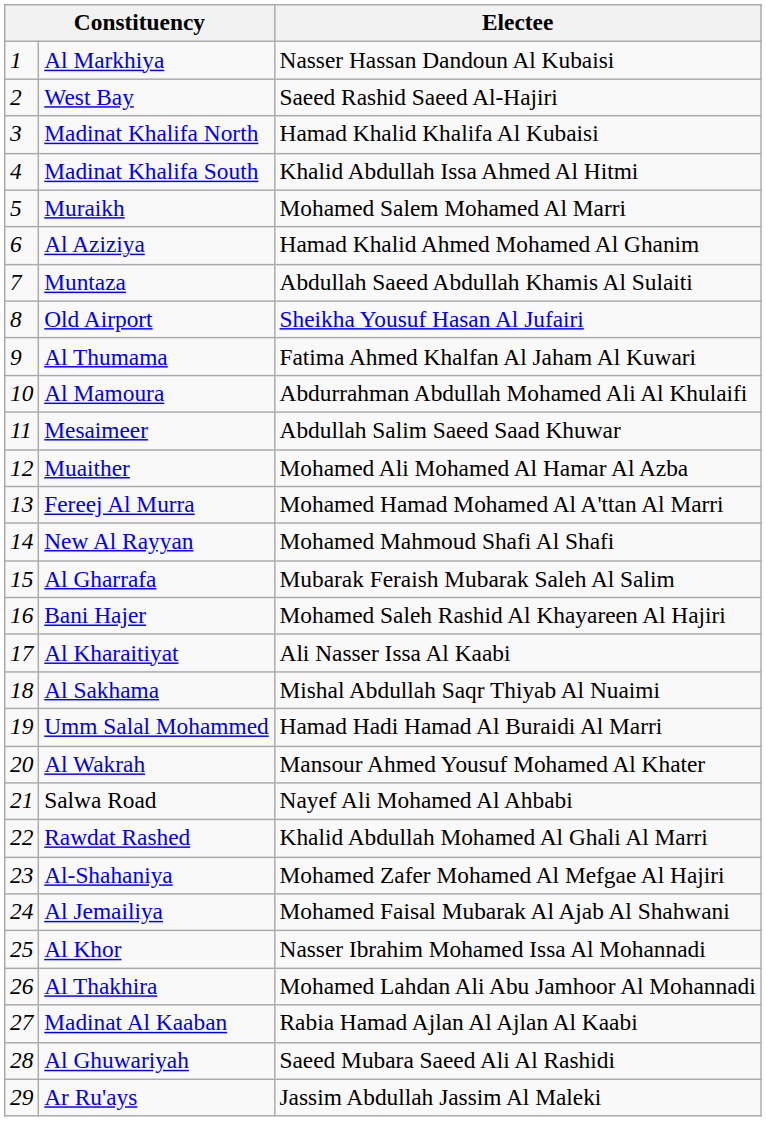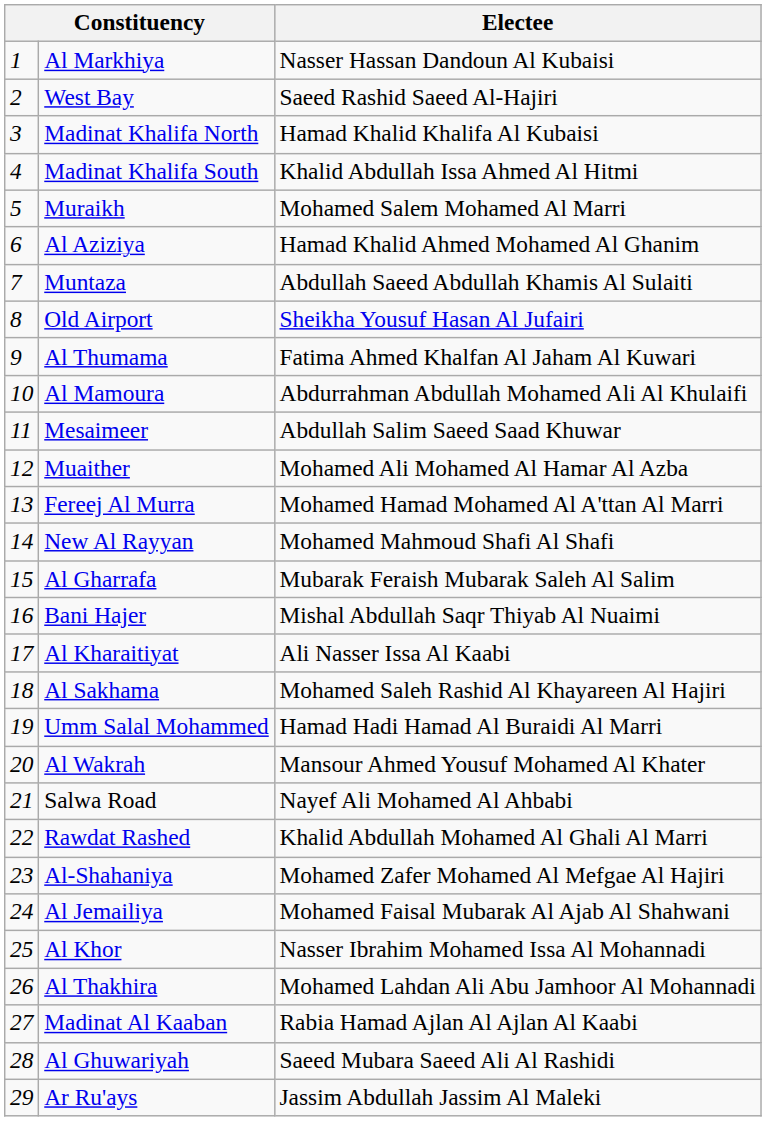Bani Hajer | Electee: Mohamed Saleh Rashid Al Khayareen Al Hajiri -> Mishal Abdullah Saqr Thiyab Al Nuaimi
Al Sakhama | Electee: Mishal Abdullah Saqr Thiyab Al Nuaimi -> Mohamed Saleh Rashid Al Khayareen Al Hajiri
